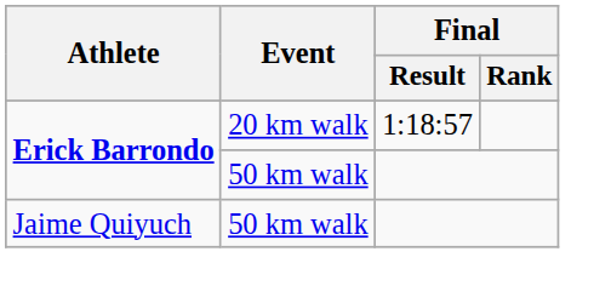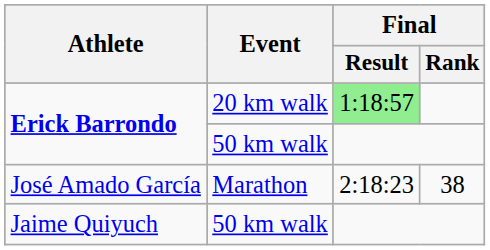Erick Barrondo / 20 km walk | Final / Result: no background -> lightgreen background
+ row: José Amado García | Marathon | 2:18:23 | 38
